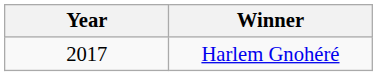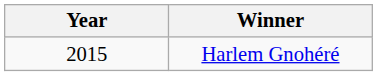Harlem Gnohéré | Year: 2017 -> 2015
